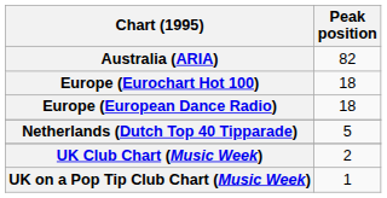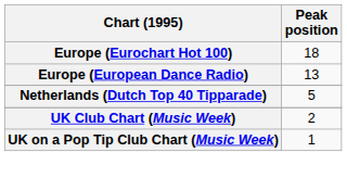- row: Australia (ARIA) | 82
Europe (European Dance Radio) | Peak position: 18 -> 13
